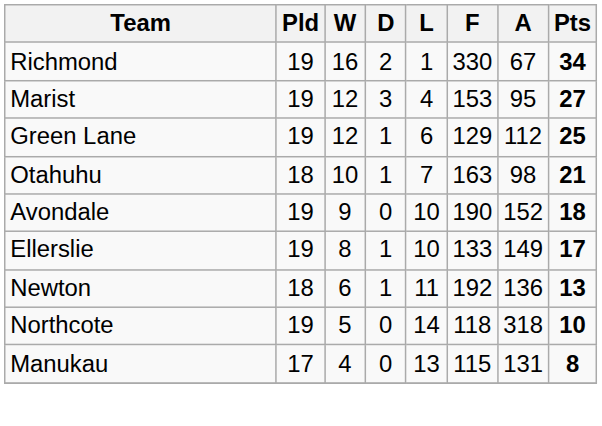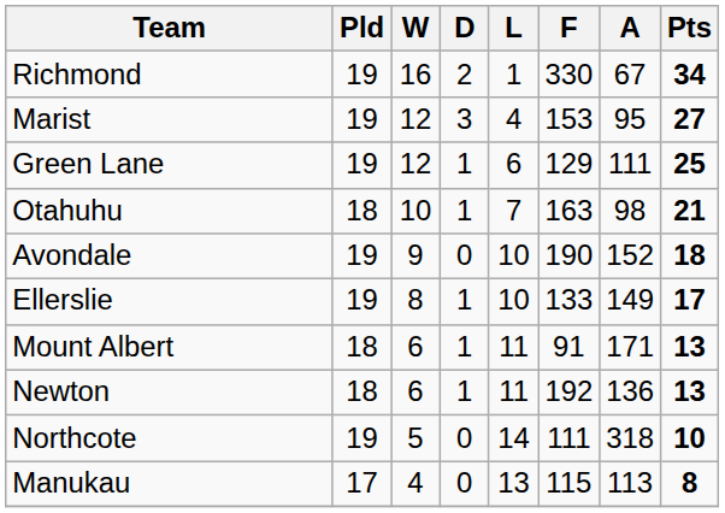Green Lane | A: 112 -> 111
+ row: Mount Albert | 18 | 6 | 1 | 11 | 91 | 171 | 13
Northcote | F: 118 -> 111
Manukau | A: 131 -> 113
